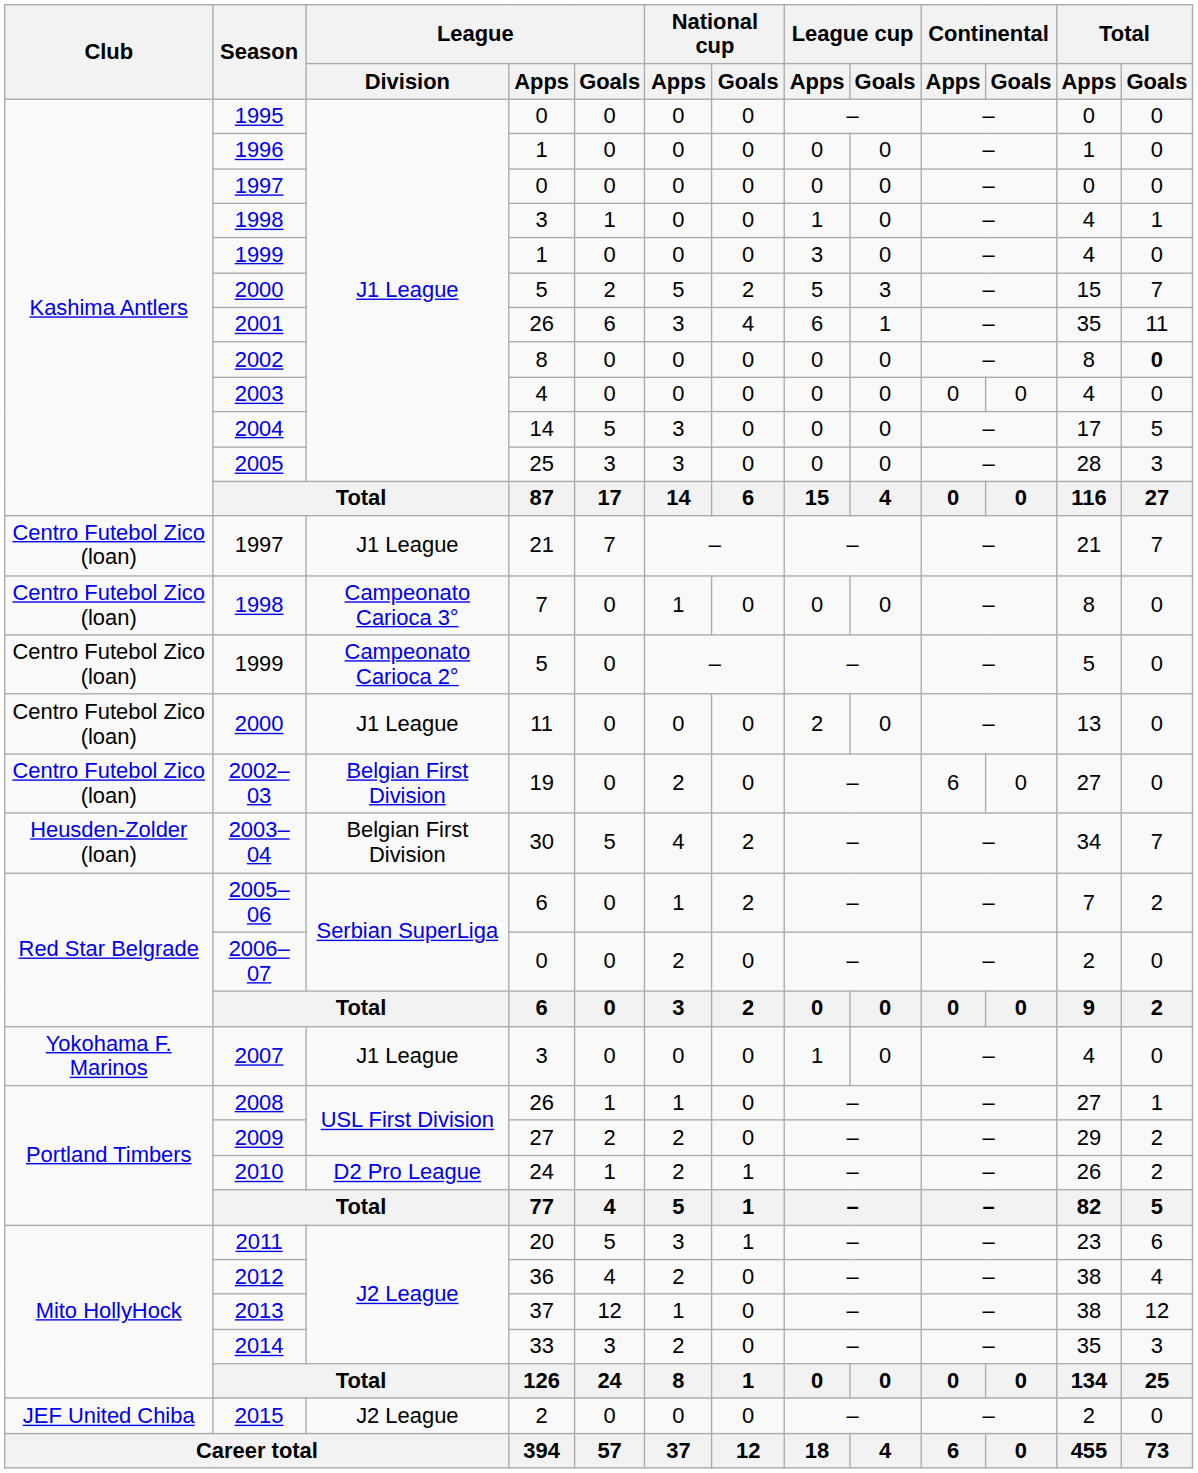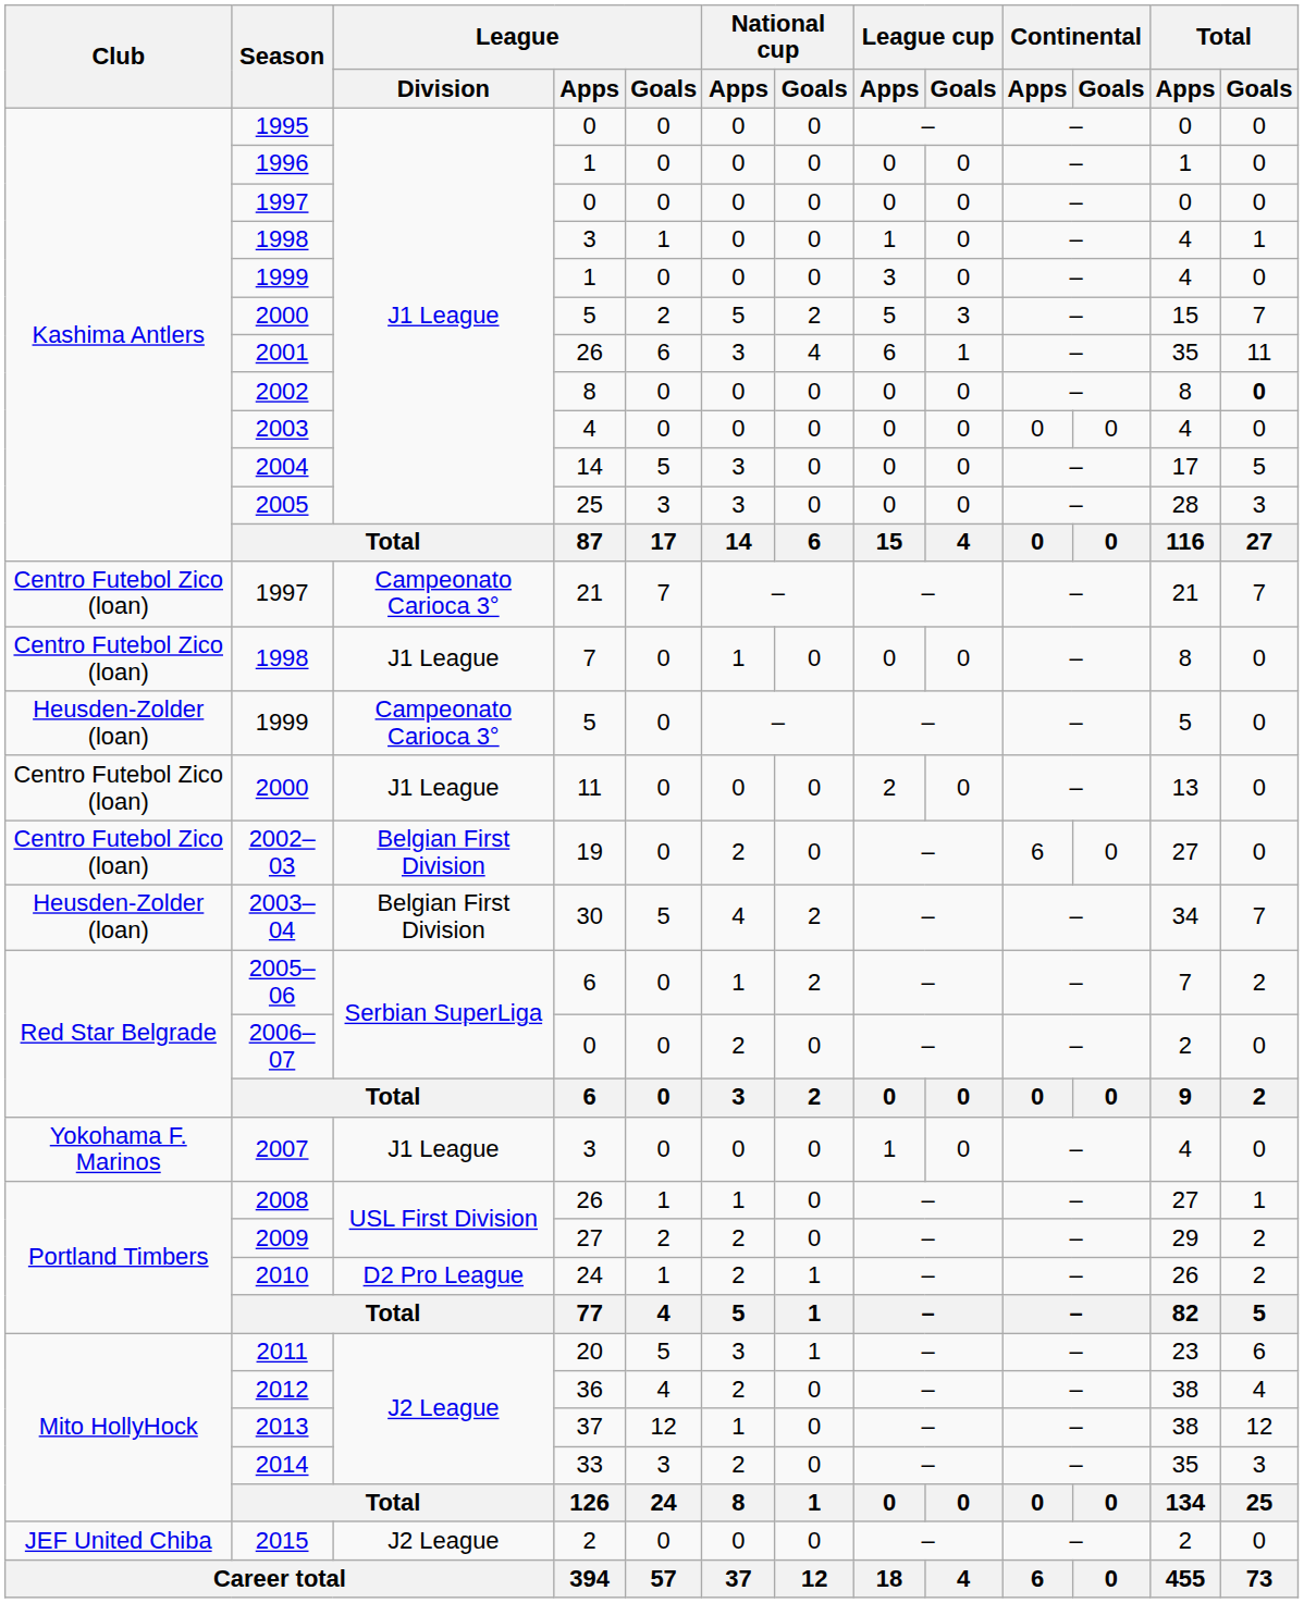1997 / 21 | League / Division: J1 League -> Campeonato Carioca 3°
1998 / 7 | League / Division: Campeonato Carioca 3° -> J1 League
1999 / 5 | Club: Centro Futebol Zico (loan) -> Heusden-Zolder (loan)
1999 / 5 | League / Division: Campeonato Carioca 2° -> Campeonato Carioca 3°
